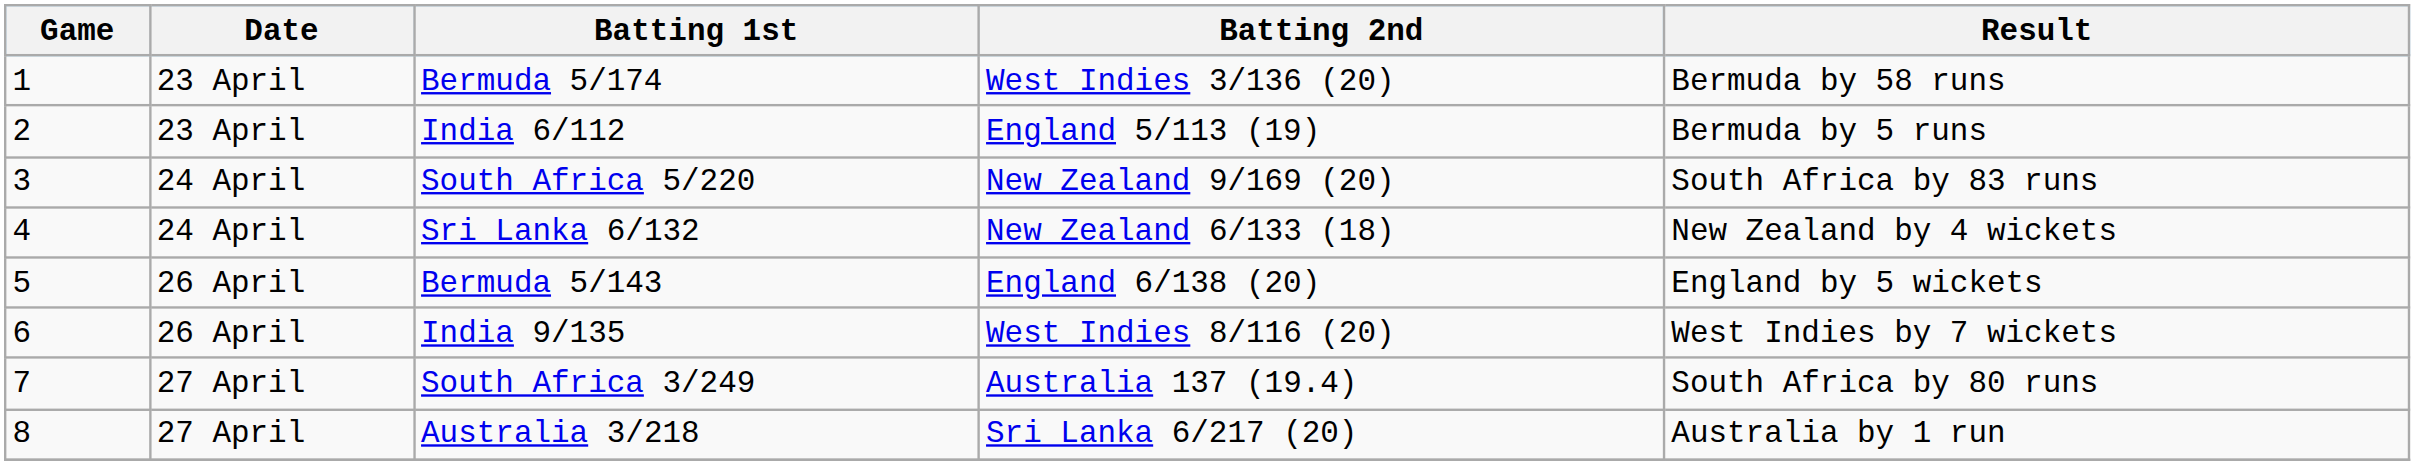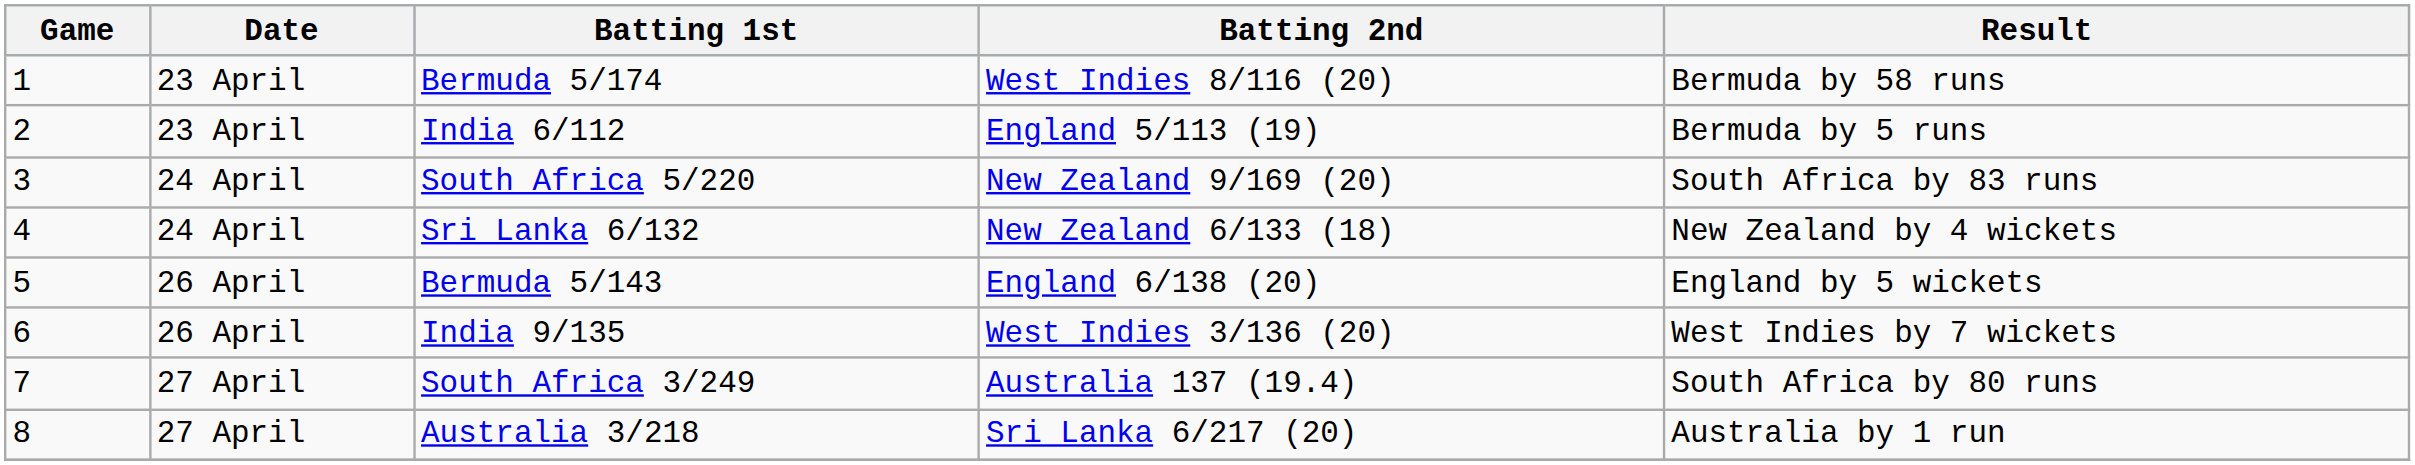Bermuda 5/174 | Batting 2nd: West Indies 3/136 (20) -> West Indies 8/116 (20)
India 9/135 | Batting 2nd: West Indies 8/116 (20) -> West Indies 3/136 (20)
